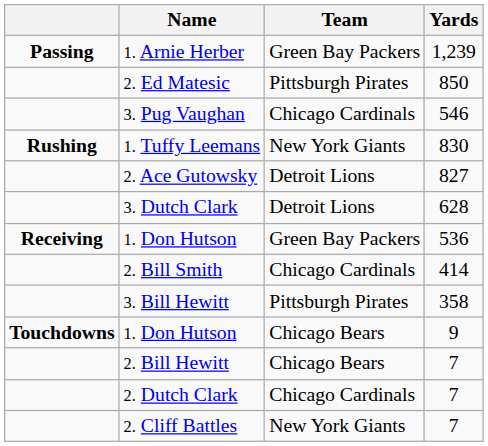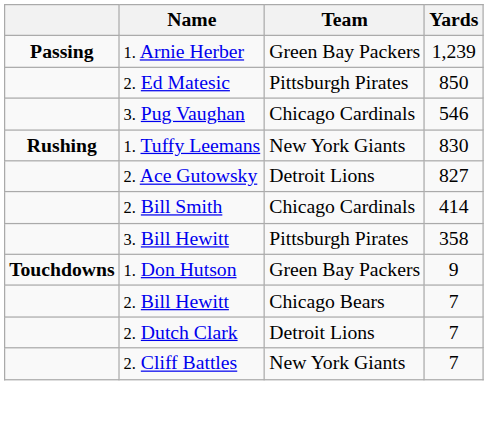- row: 3. Dutch Clark | Detroit Lions | 628
- row: Receiving | 1. Don Hutson | Green Bay Packers | 536
1. Don Hutson / 9 | Team: Chicago Bears -> Green Bay Packers
2. Dutch Clark | Team: Chicago Cardinals -> Detroit Lions
